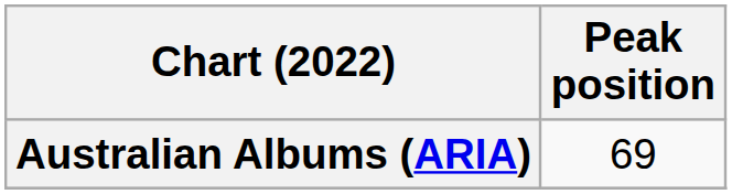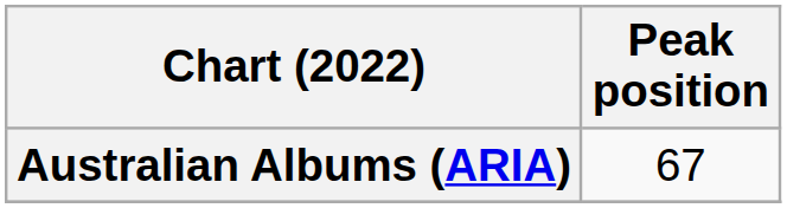Australian Albums (ARIA) | Peak position: 69 -> 67
